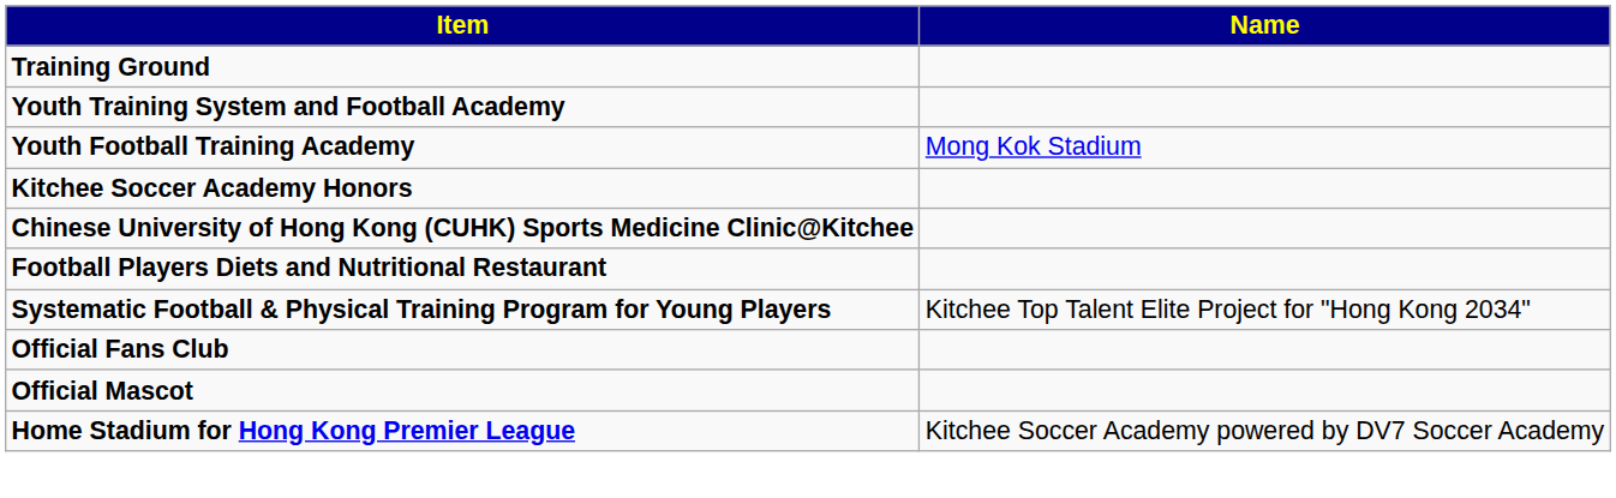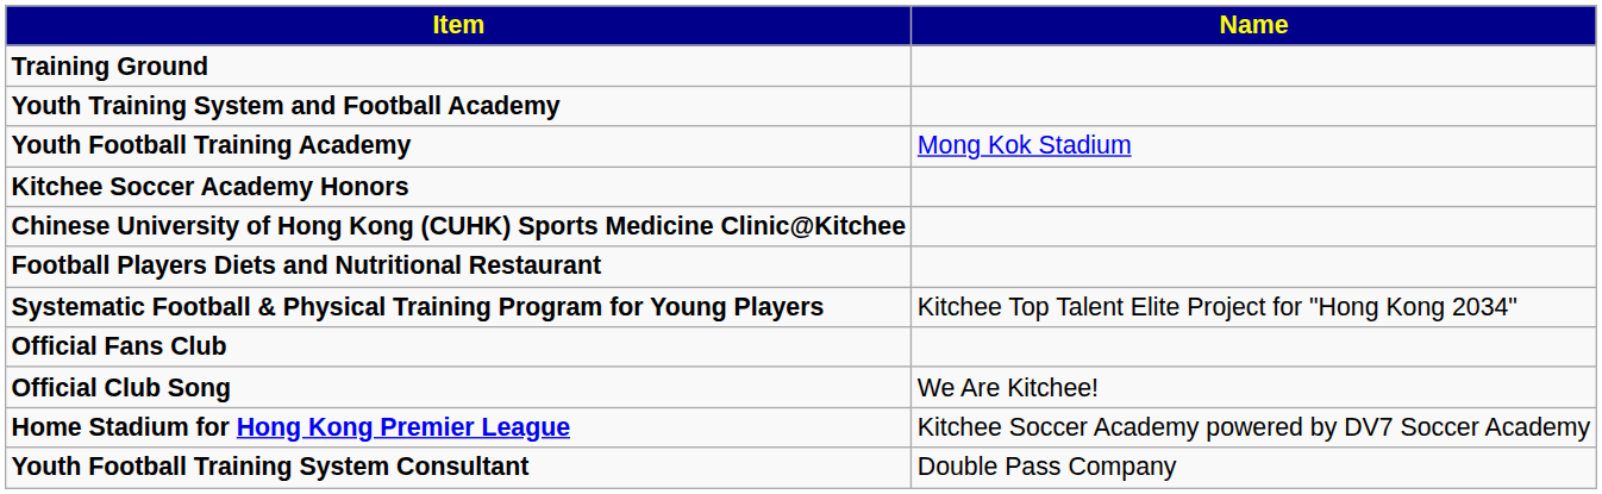- row: Official Mascot
+ row: Official Club Song | We Are Kitchee!
+ row: Youth Football Training System Consultant | Double Pass Company
